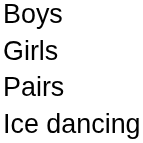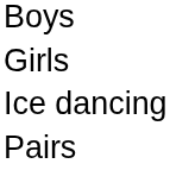rows swapped: Pairs <-> Ice dancing
